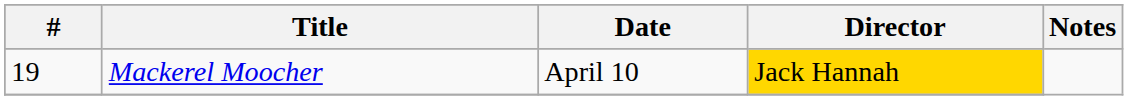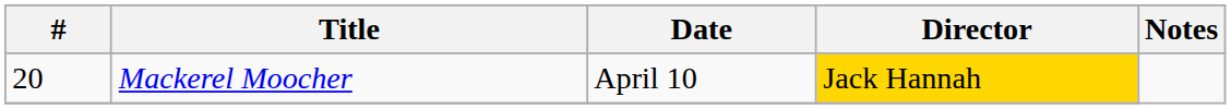Mackerel Moocher | #: 19 -> 20
